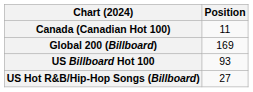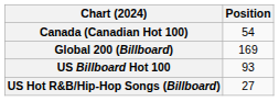Canada (Canadian Hot 100) | Position: 11 -> 54
